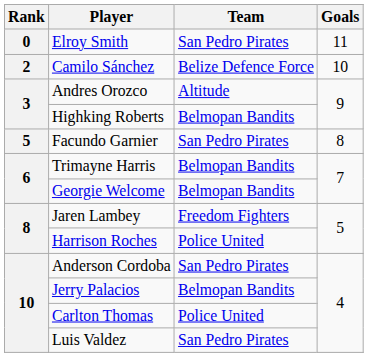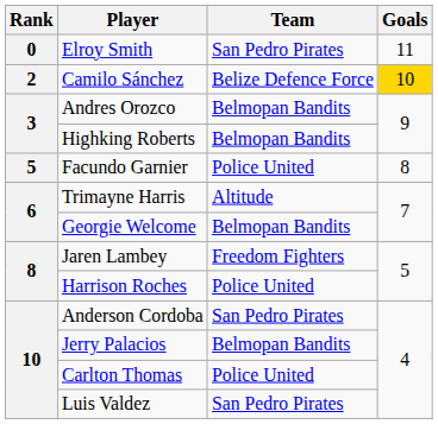Camilo Sánchez | Goals: no background -> gold background
Andres Orozco | Team: Altitude -> Belmopan Bandits
Facundo Garnier | Team: San Pedro Pirates -> Police United
Trimayne Harris | Team: Belmopan Bandits -> Altitude
